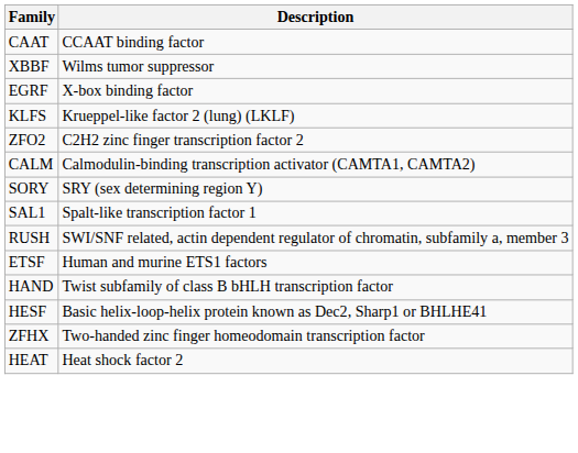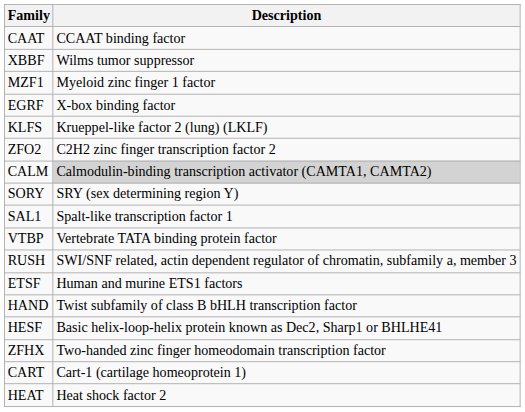+ row: MZF1 | Myeloid zinc finger 1 factor
CALM | Description: no background -> lightgrey background
+ row: VTBP | Vertebrate TATA binding protein factor
+ row: CART | Cart-1 (cartilage homeoprotein 1)
